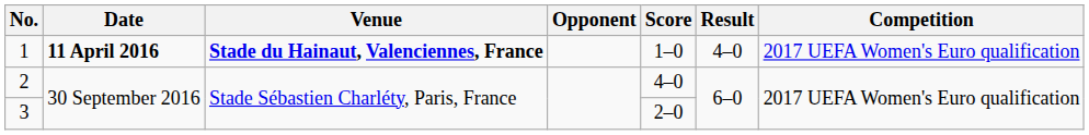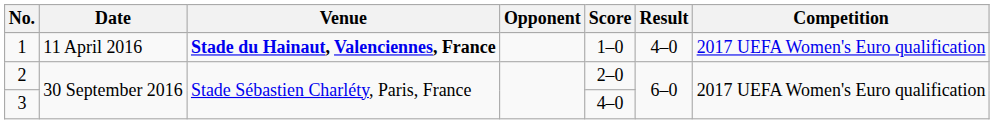1 | Date: bold -> normal
2 | Score: 4–0 -> 2–0
3 | Score: 2–0 -> 4–0
